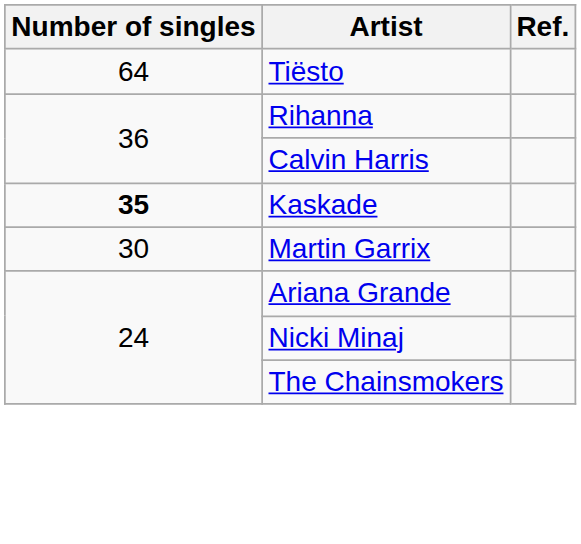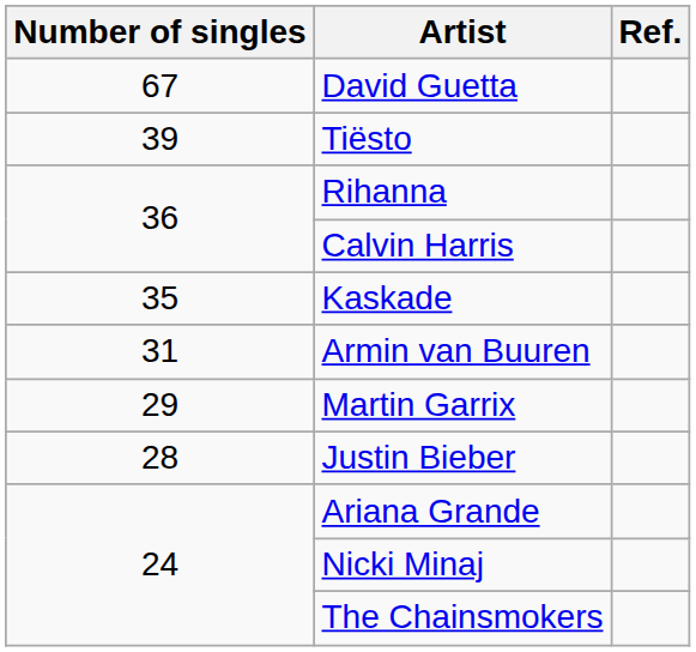+ row: 67 | David Guetta
Tiësto | Number of singles: 64 -> 39
Kaskade | Number of singles: bold -> normal
+ row: 31 | Armin van Buuren
Martin Garrix | Number of singles: 30 -> 29
+ row: 28 | Justin Bieber
